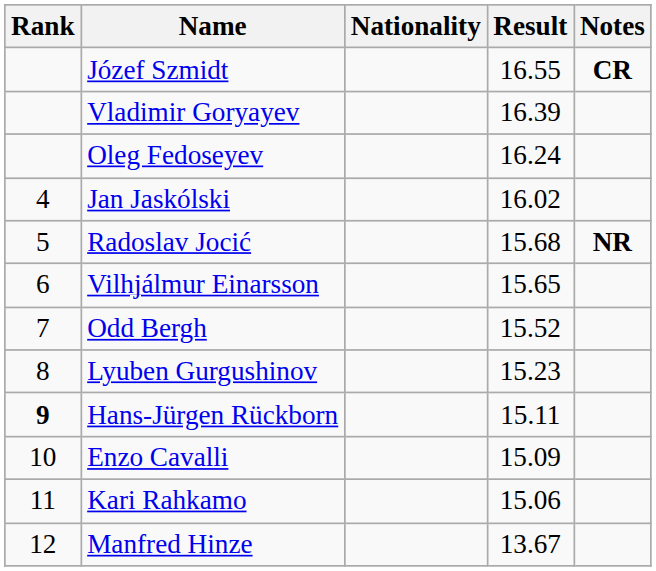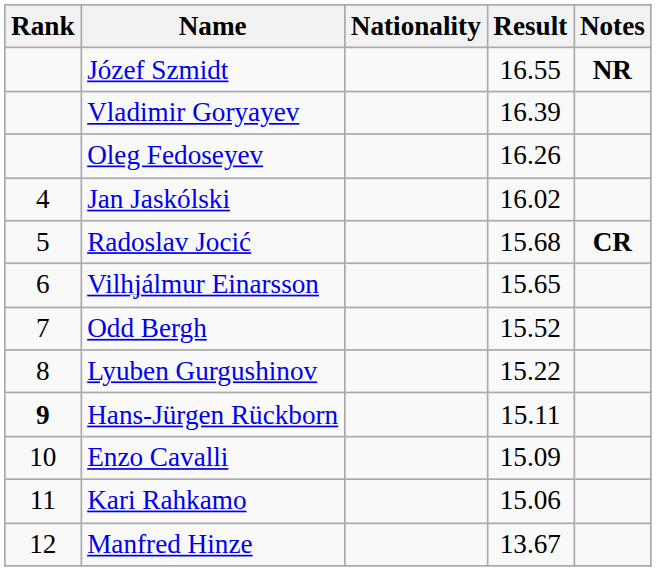Józef Szmidt | Notes: CR -> NR
Oleg Fedoseyev | Result: 16.24 -> 16.26
Radoslav Jocić | Notes: NR -> CR
Lyuben Gurgushinov | Result: 15.23 -> 15.22
